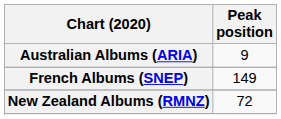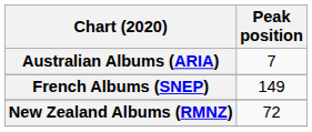Australian Albums (ARIA) | Peak position: 9 -> 7
